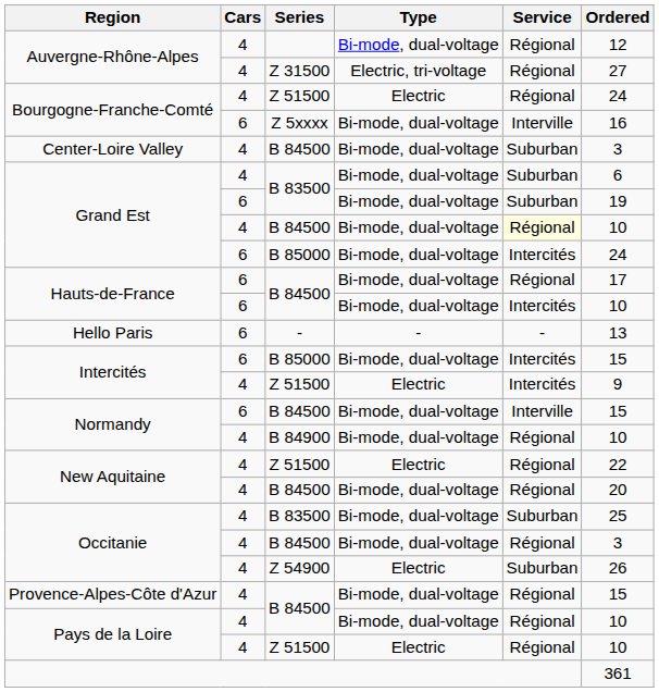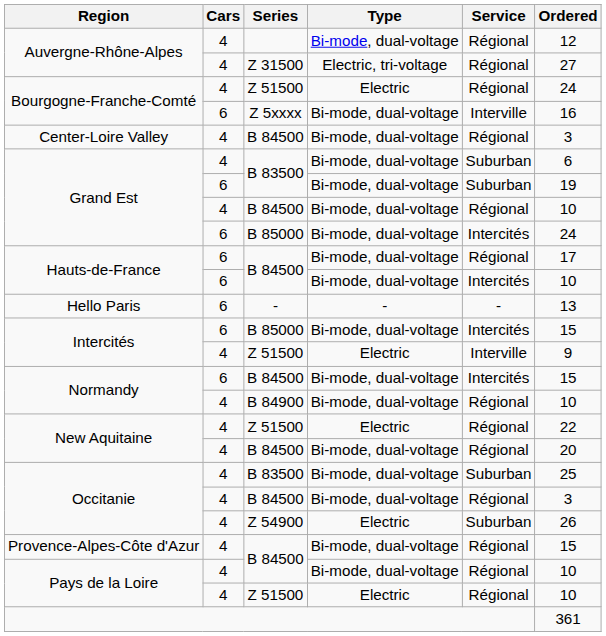Center-Loire Valley | Service: Suburban -> Régional
Grand Est / B 84500 | Service: lightyellow background -> no background
Intercités / Z 51500 | Service: Intercités -> Interville
Normandy / B 84500 | Service: Interville -> Intercités
